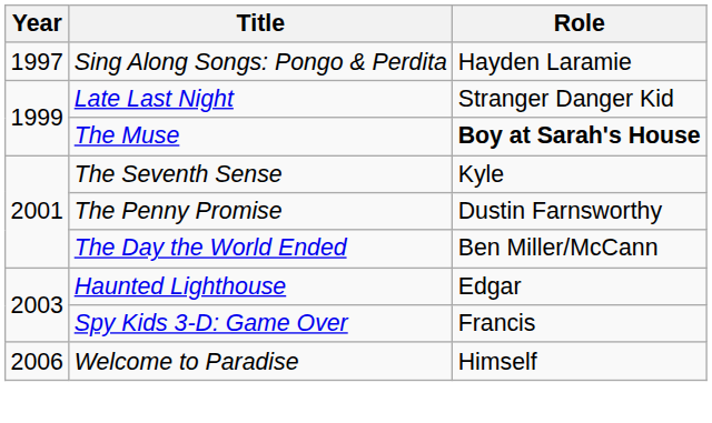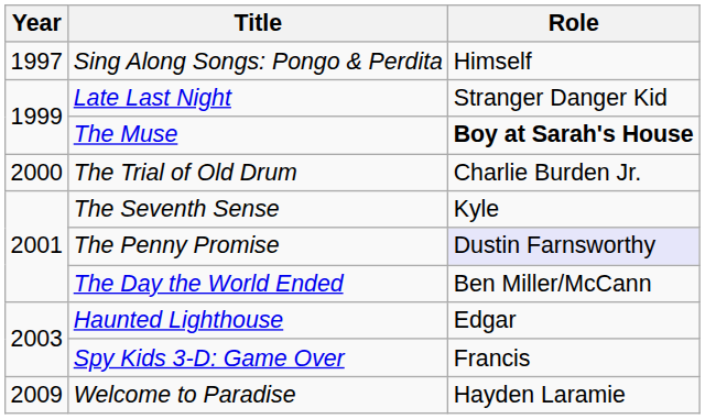Sing Along Songs: Pongo & Perdita | Role: Hayden Laramie -> Himself
+ row: 2000 | The Trial of Old Drum | Charlie Burden Jr.
The Penny Promise | Role: no background -> lavender background
Welcome to Paradise | Year: 2006 -> 2009
Welcome to Paradise | Role: Himself -> Hayden Laramie
